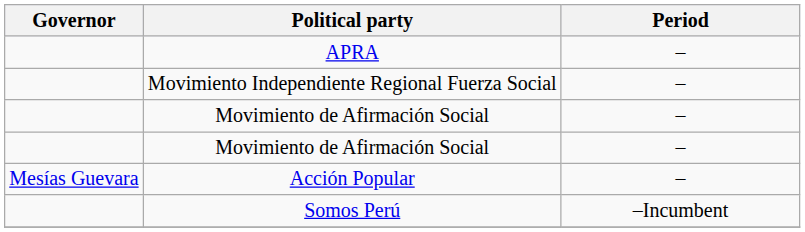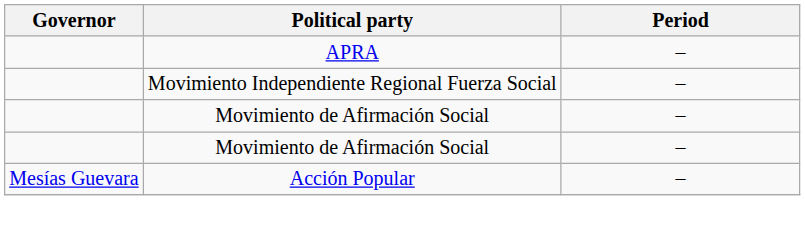- row: Somos Perú | –Incumbent
